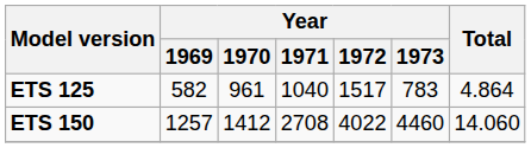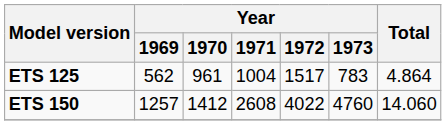ETS 125 | Year / 1969: 582 -> 562
ETS 125 | Year / 1971: 1040 -> 1004
ETS 150 | Year / 1971: 2708 -> 2608
ETS 150 | Year / 1973: 4460 -> 4760
